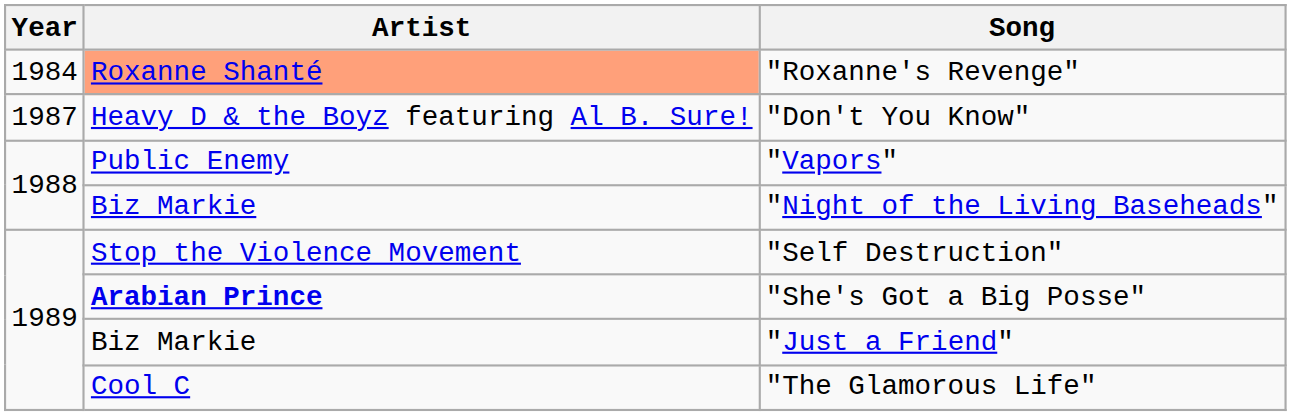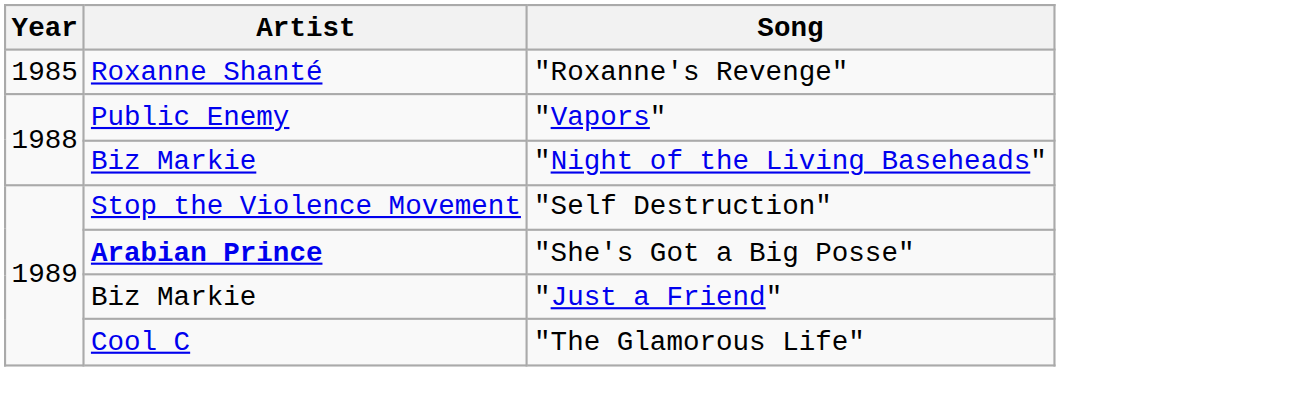"Roxanne's Revenge" | Year: 1984 -> 1985
"Roxanne's Revenge" | Artist: lightsalmon background -> no background
- row: 1987 | Heavy D & the Boyz featuring Al B. Sure! | "Don't You Know"
